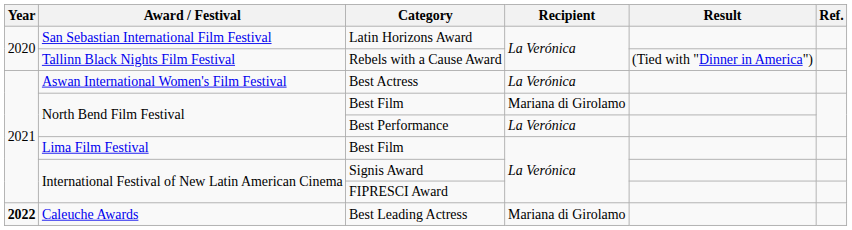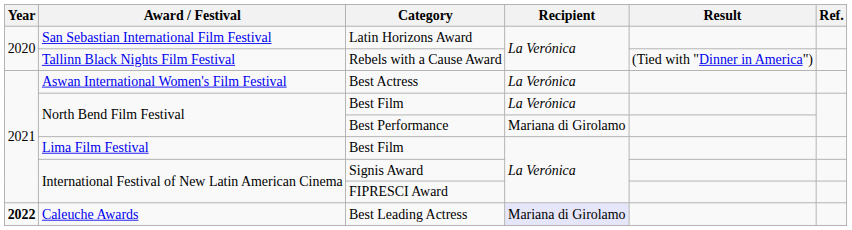North Bend Film Festival / Best Film | Recipient: Mariana di Girolamo -> La Verónica
Best Performance | Recipient: La Verónica -> Mariana di Girolamo
Best Leading Actress | Recipient: no background -> lavender background
